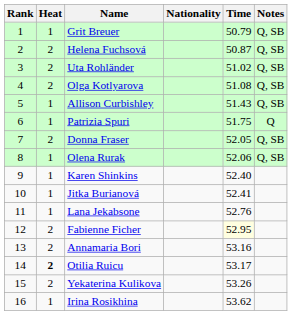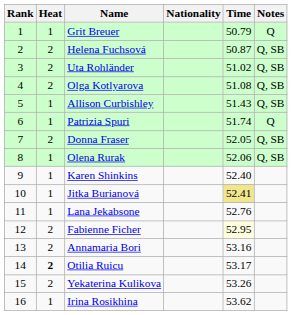Grit Breuer | Notes: Q, SB -> Q
Patrizia Spuri | Time: 51.75 -> 51.74
Jitka Burianová | Time: no background -> khaki background
